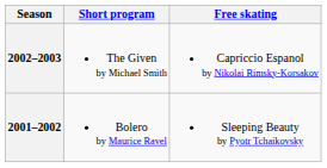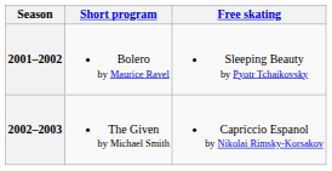rows swapped: 2002–2003 <-> 2001–2002
